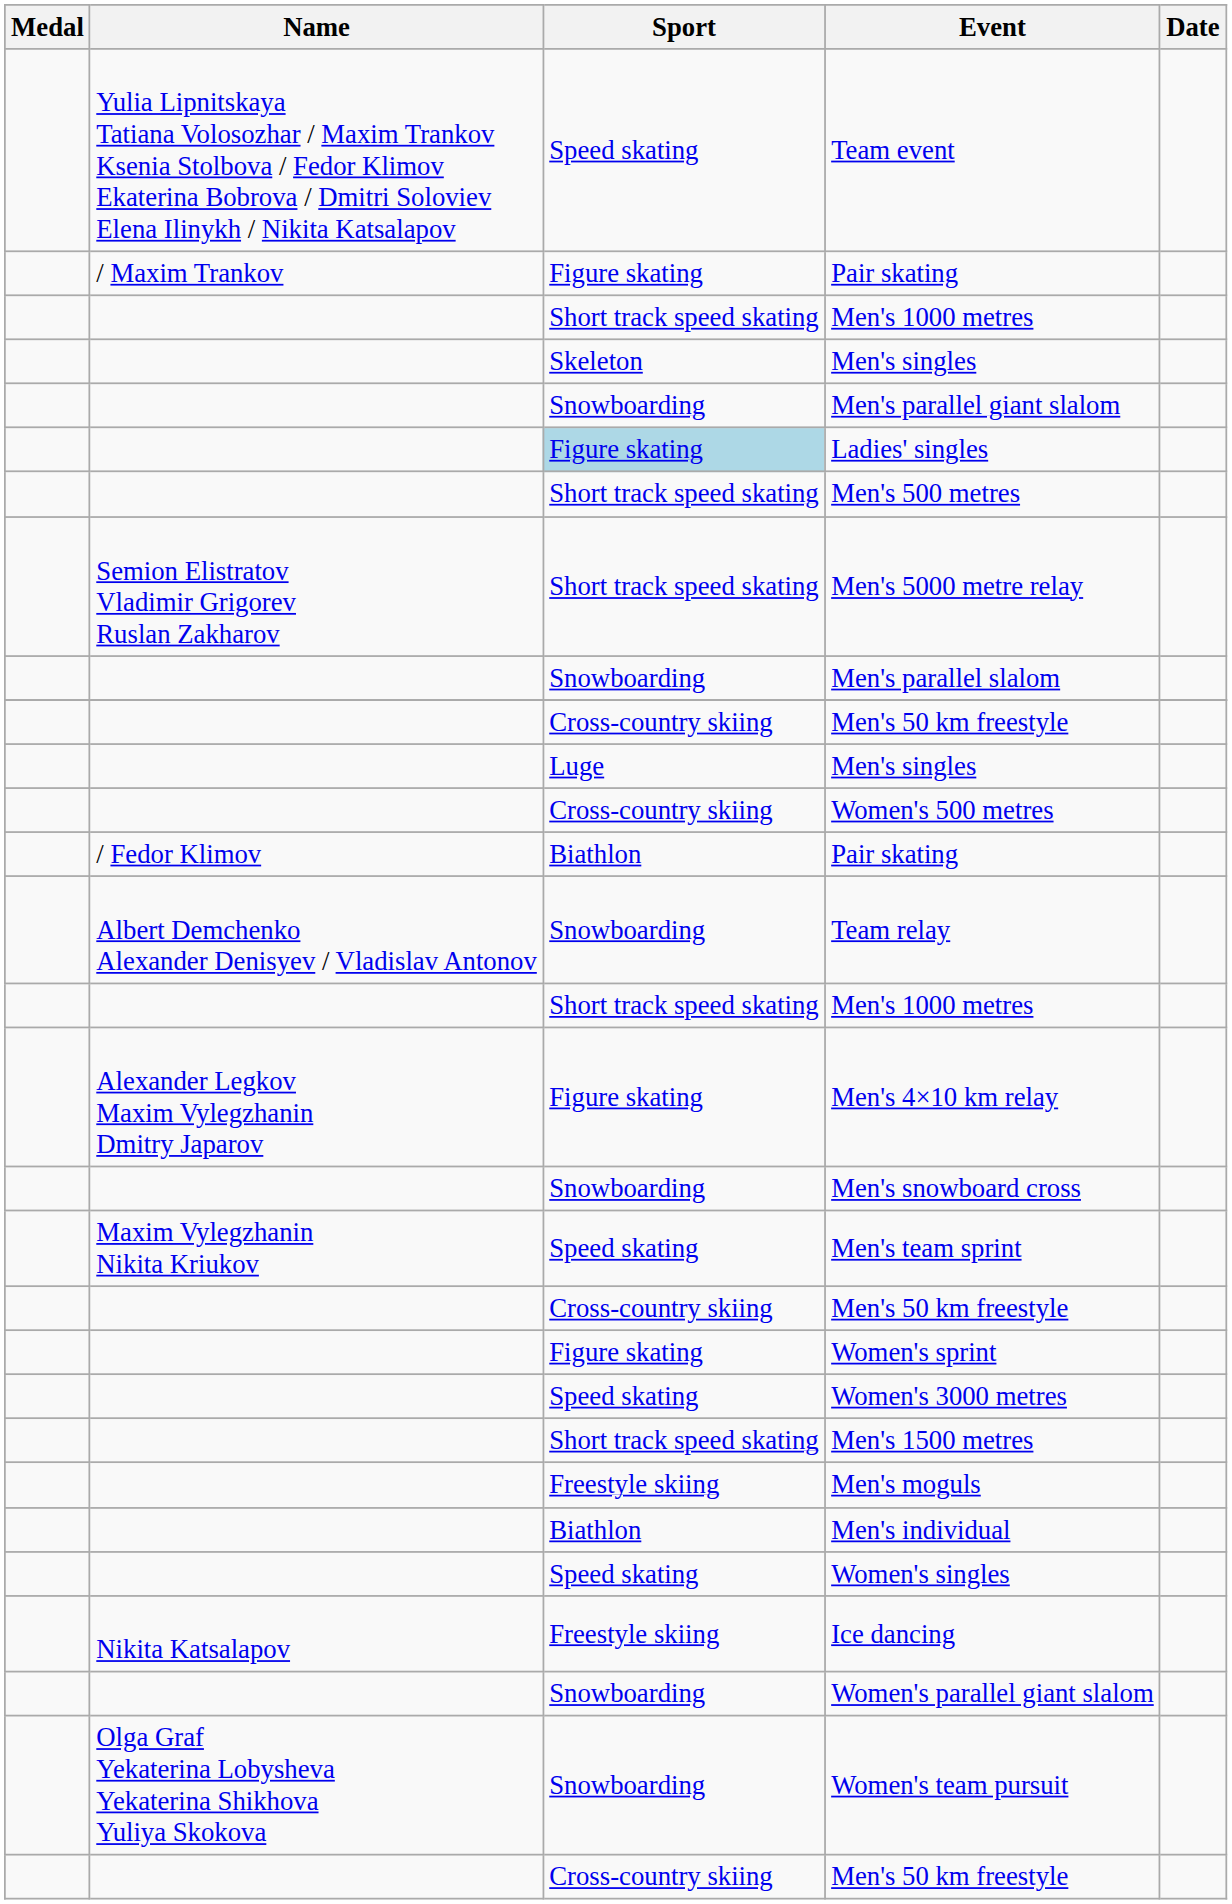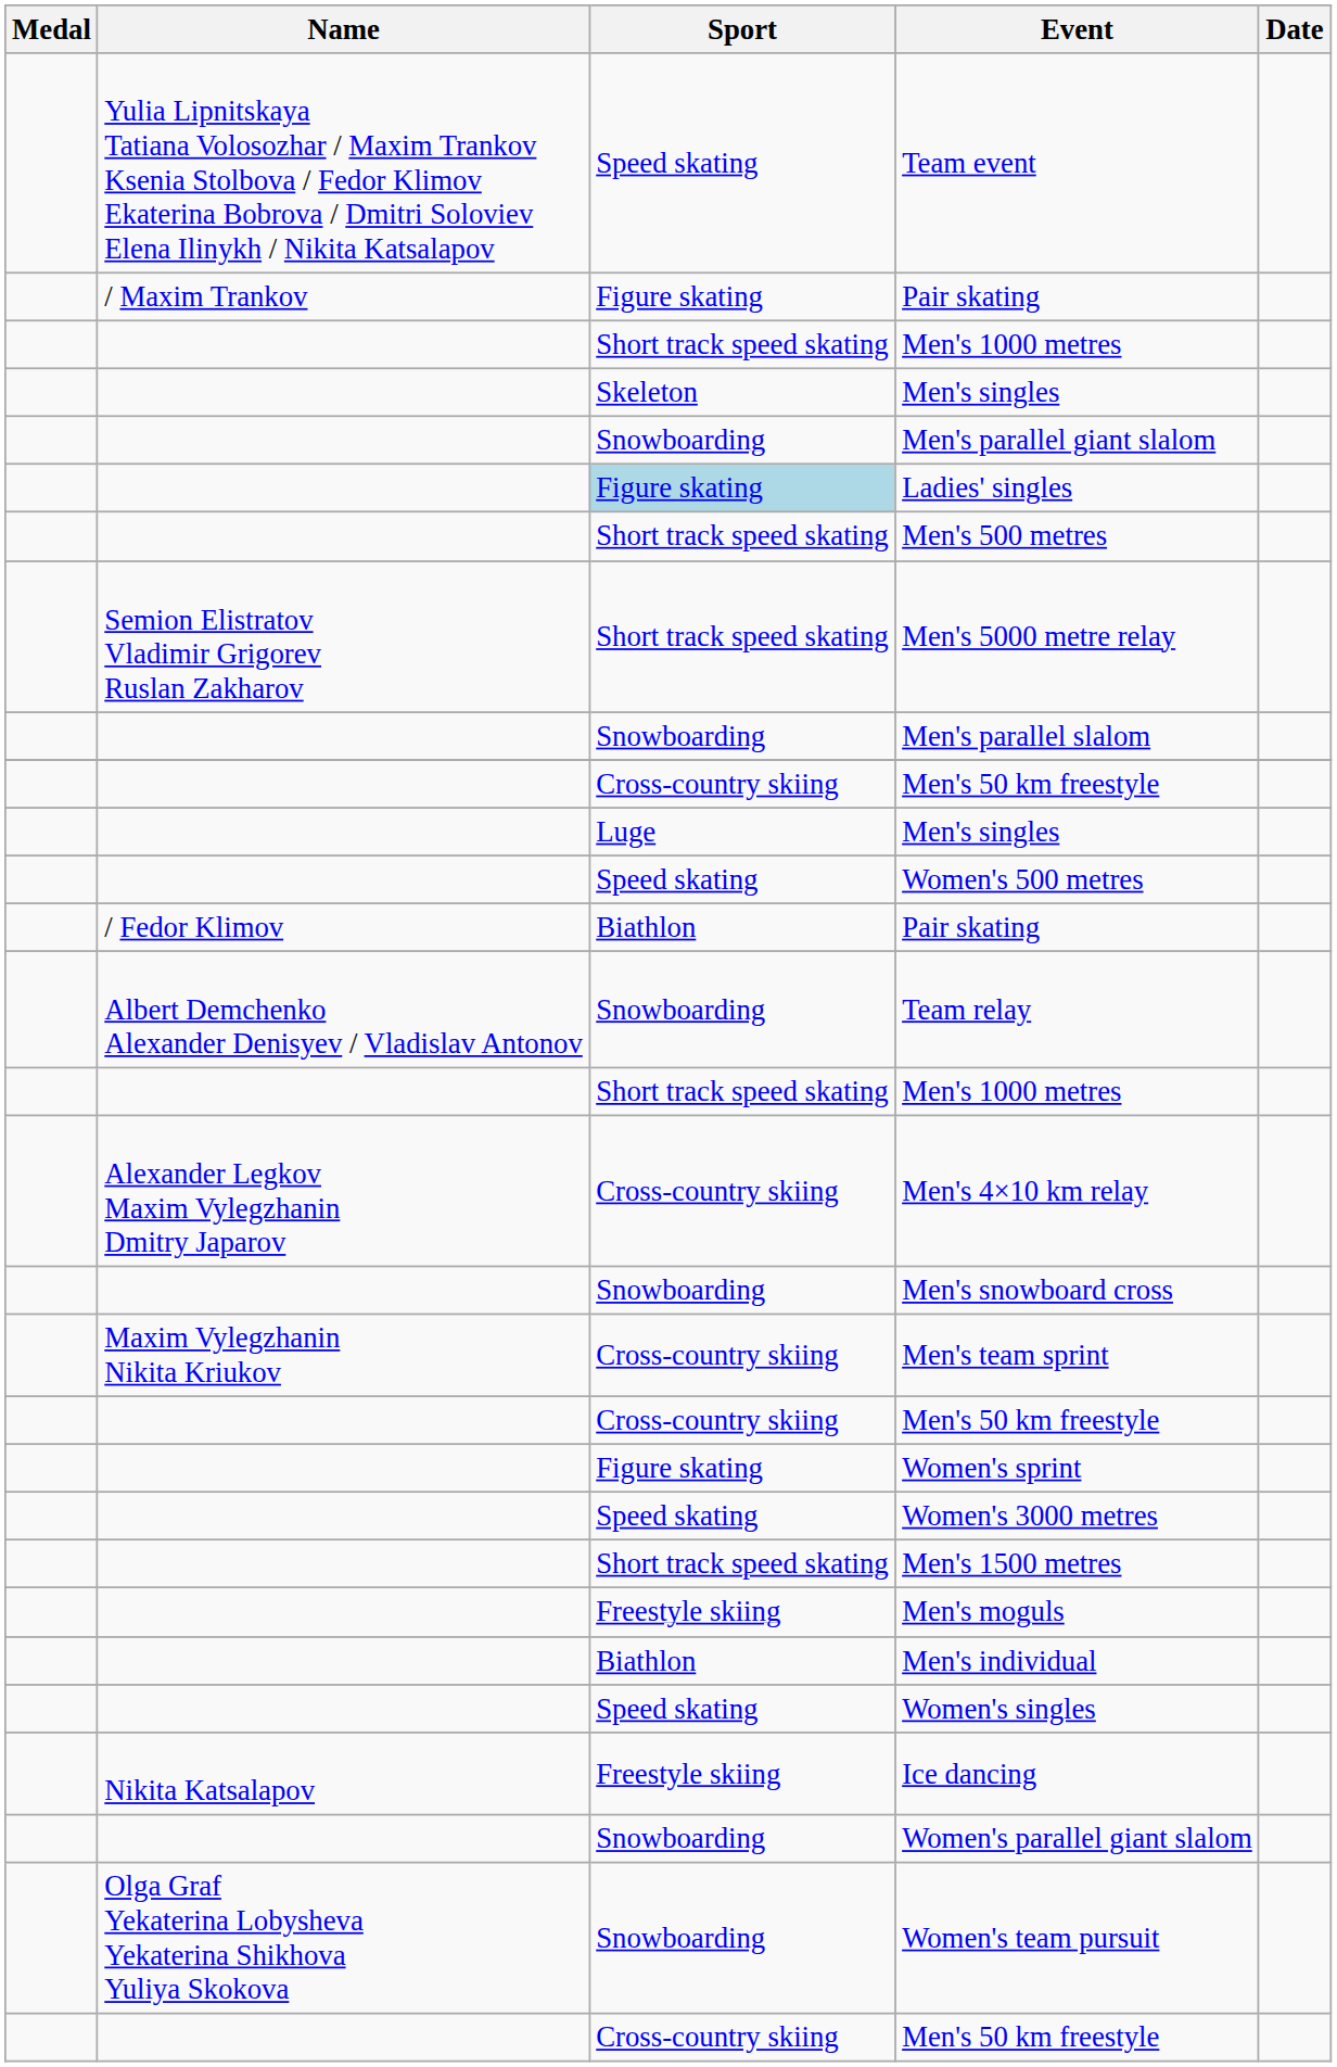Women's 500 metres | Sport: Cross-country skiing -> Speed skating
Men's 4×10 km relay | Sport: Figure skating -> Cross-country skiing
Men's team sprint | Sport: Speed skating -> Cross-country skiing
